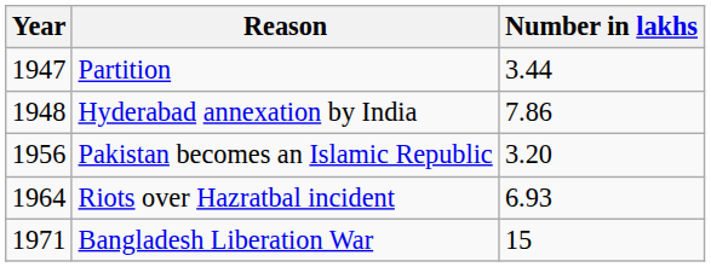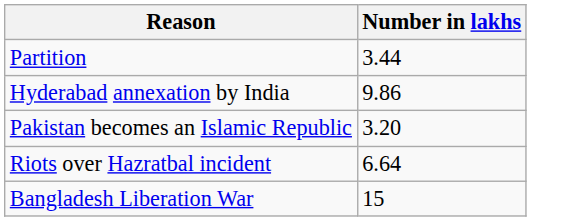- column: Year | 1947 | 1948 | 1956 | 1964 | 1971
Hyderabad annexation by India | Number in lakhs: 7.86 -> 9.86
Riots over Hazratbal incident | Number in lakhs: 6.93 -> 6.64
